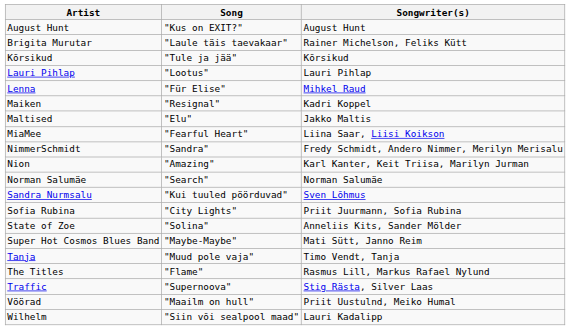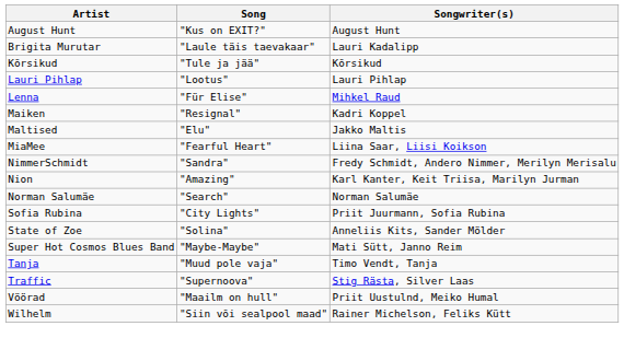Brigita Murutar | Songwriter(s): Rainer Michelson, Feliks Kütt -> Lauri Kadalipp
- row: Sandra Nurmsalu | "Kui tuuled pöörduvad" | Sven Lõhmus
- row: The Titles | "Flame" | Rasmus Lill, Markus Rafael Nylund
Wilhelm | Songwriter(s): Lauri Kadalipp -> Rainer Michelson, Feliks Kütt
